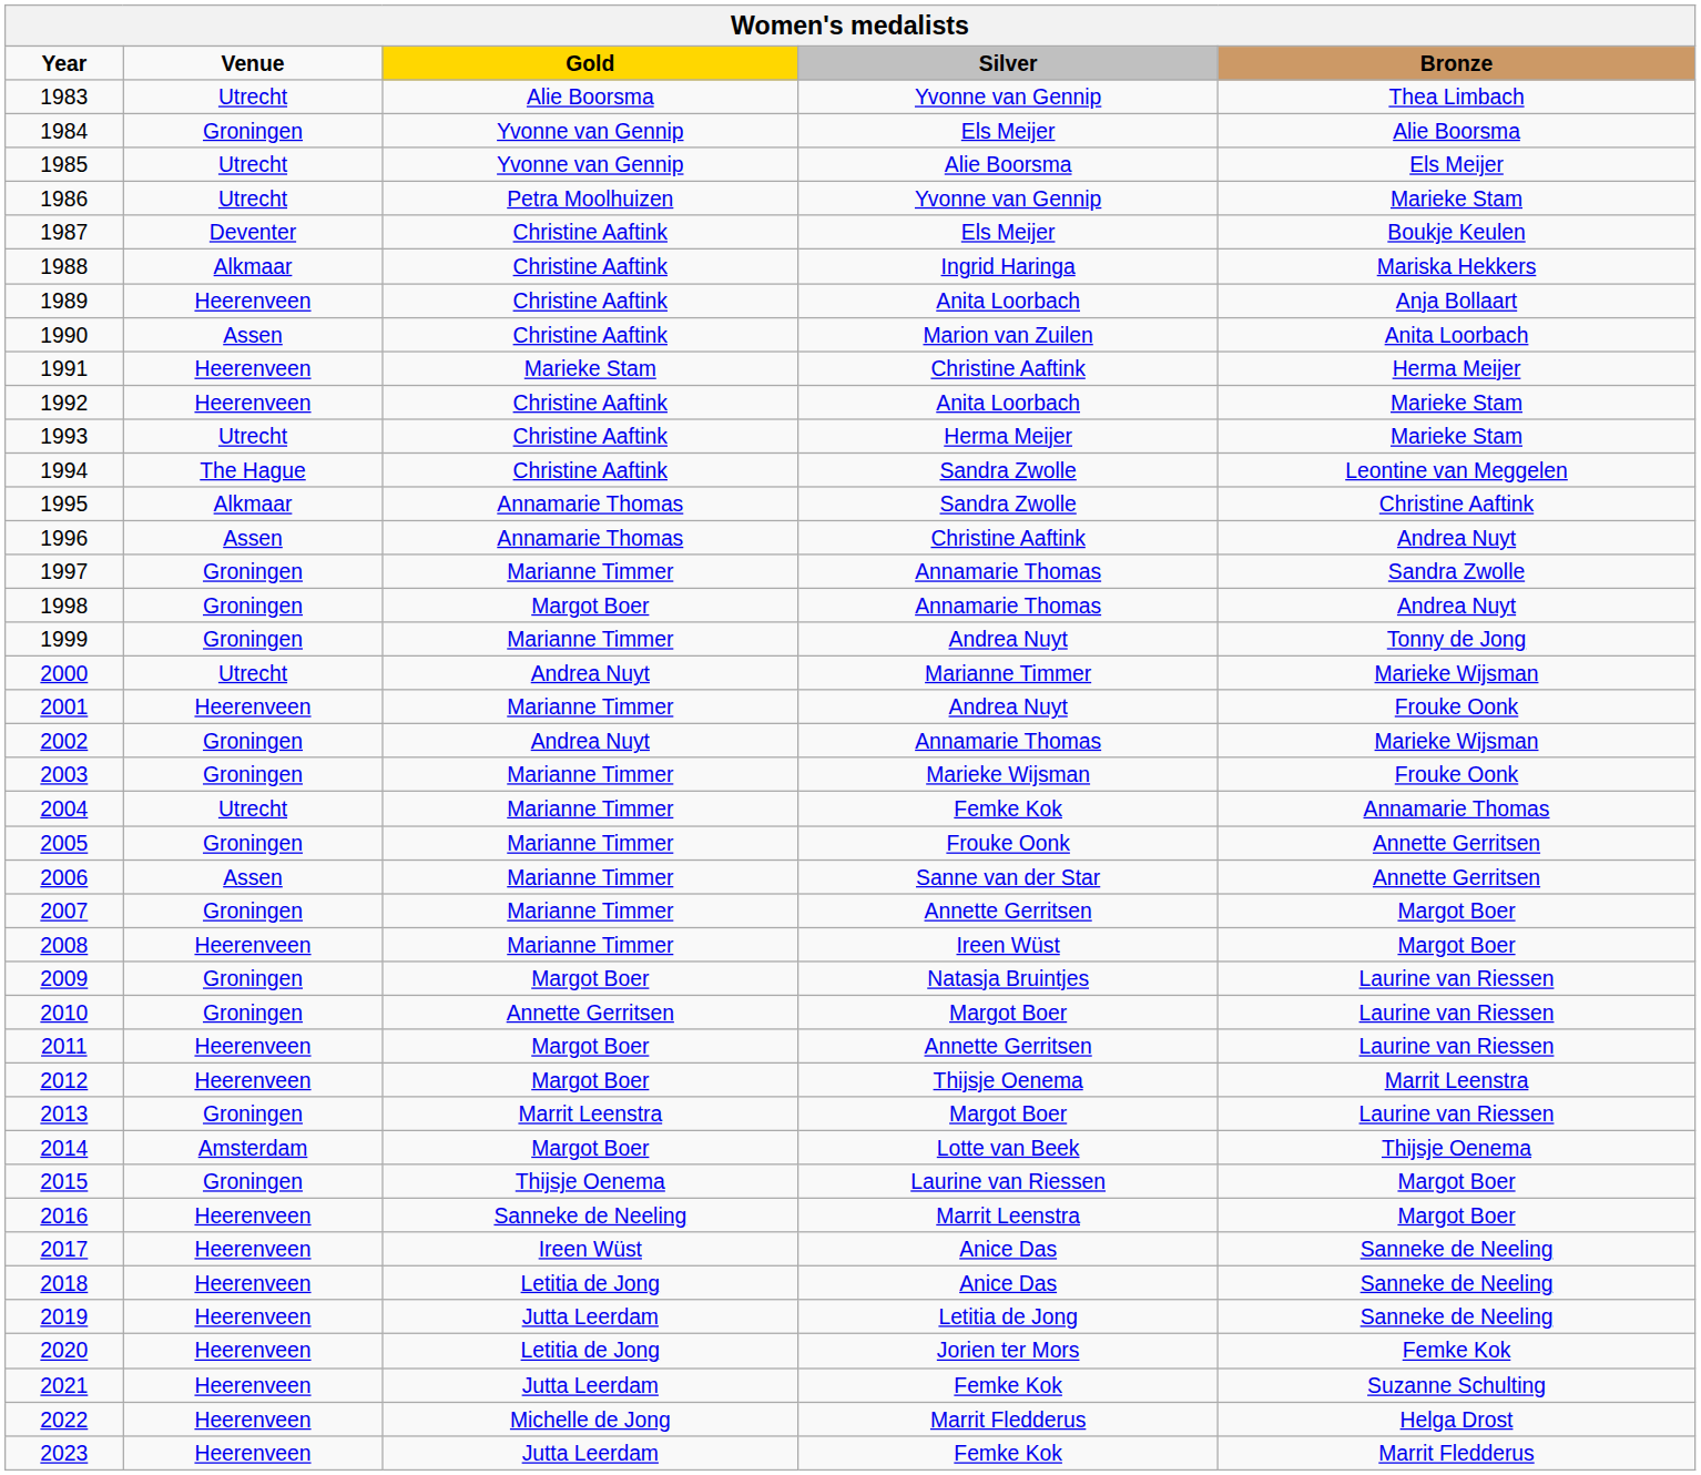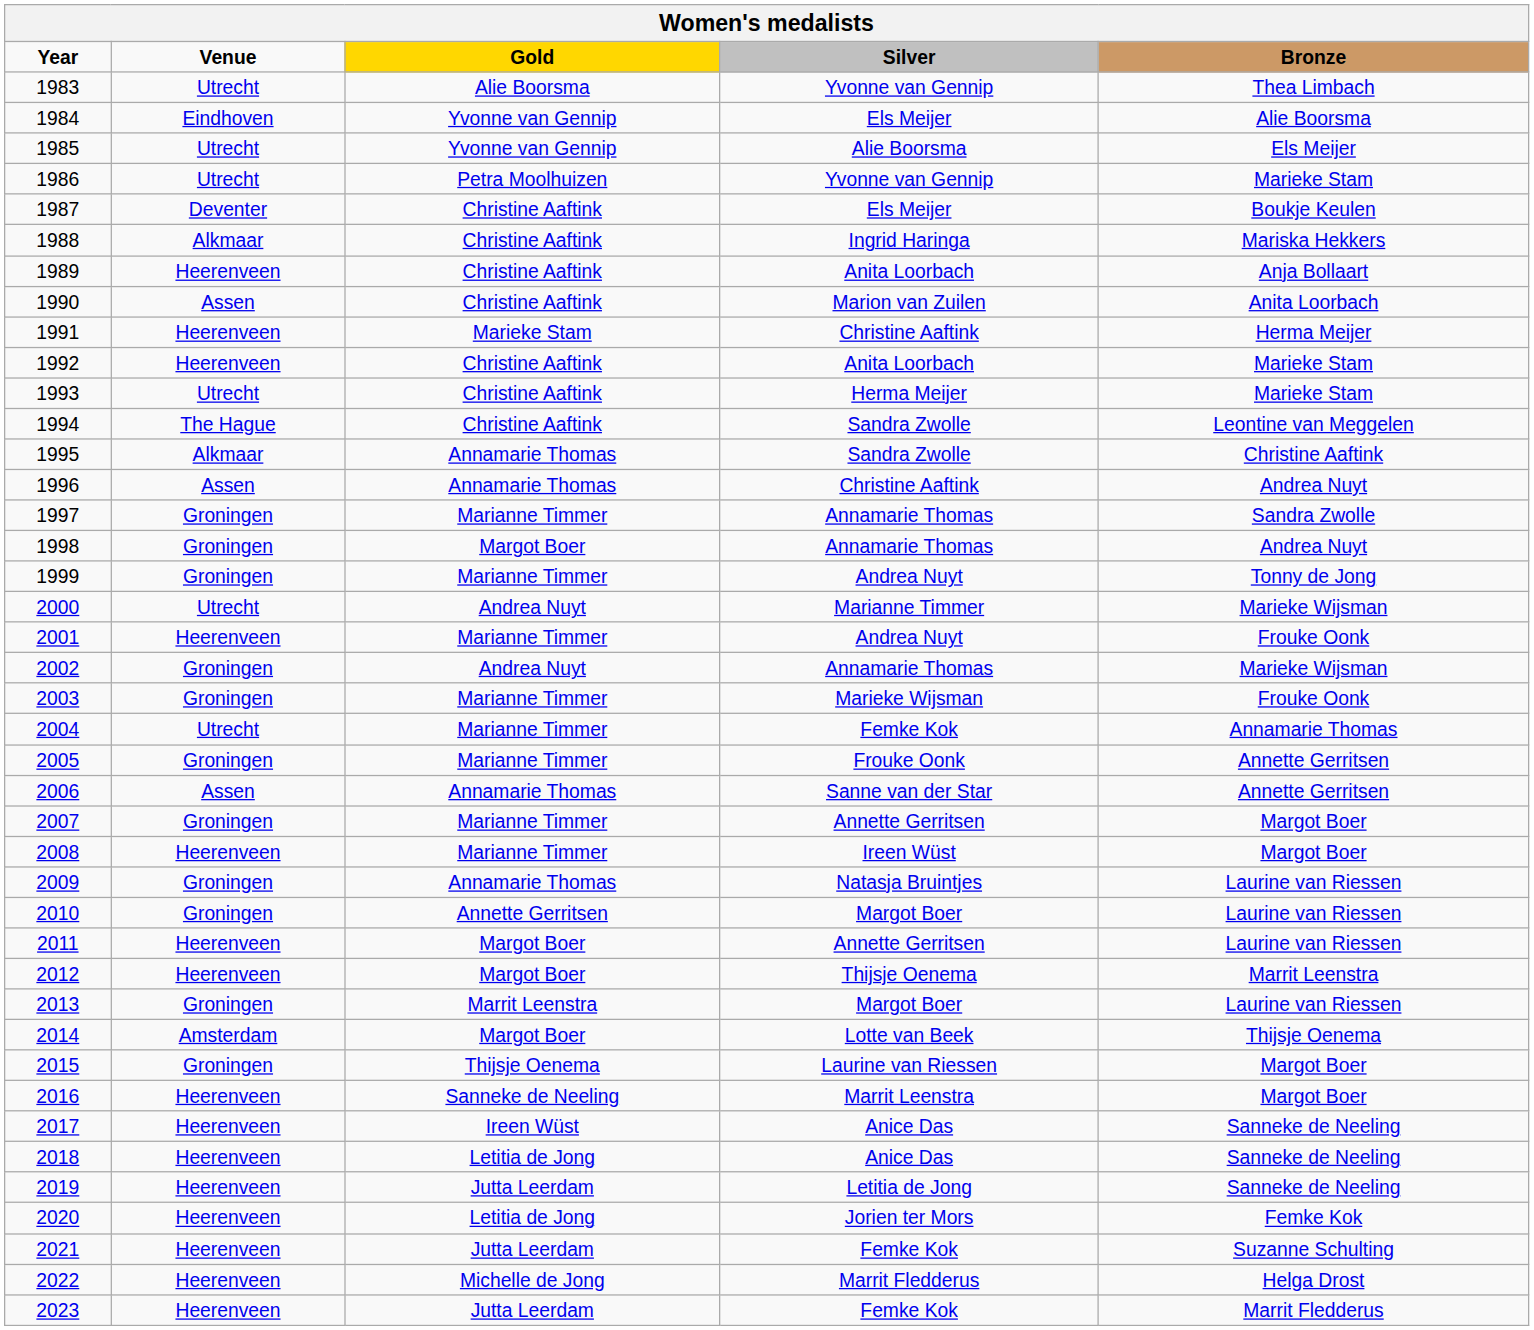1984 | Venue: Groningen -> Eindhoven
2006 | Gold: Marianne Timmer -> Annamarie Thomas
2009 | Gold: Margot Boer -> Annamarie Thomas
